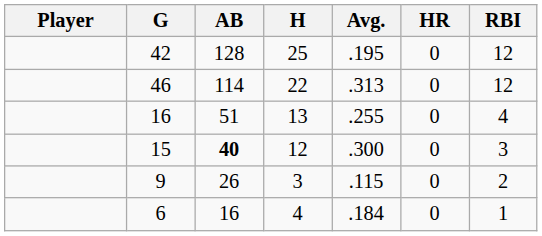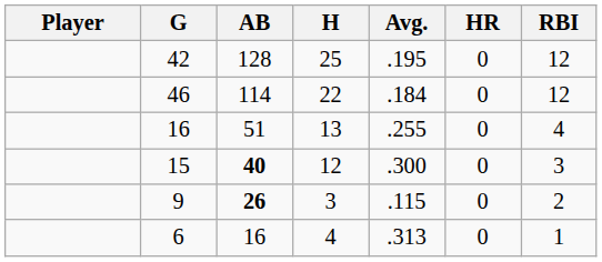46 | Avg.: .313 -> .184
9 | AB: normal -> bold
6 | Avg.: .184 -> .313
